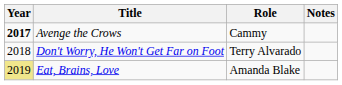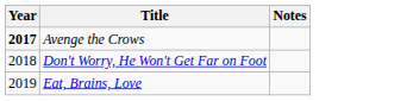- column: Role | Cammy | Terry Alvarado | Amanda Blake
Eat, Brains, Love | Year: khaki background -> no background
